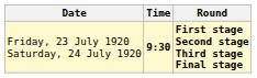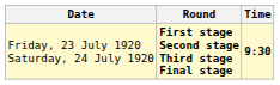columns swapped: Time <-> Round
